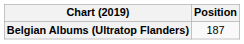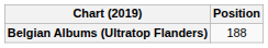Belgian Albums (Ultratop Flanders) | Position: 187 -> 188
